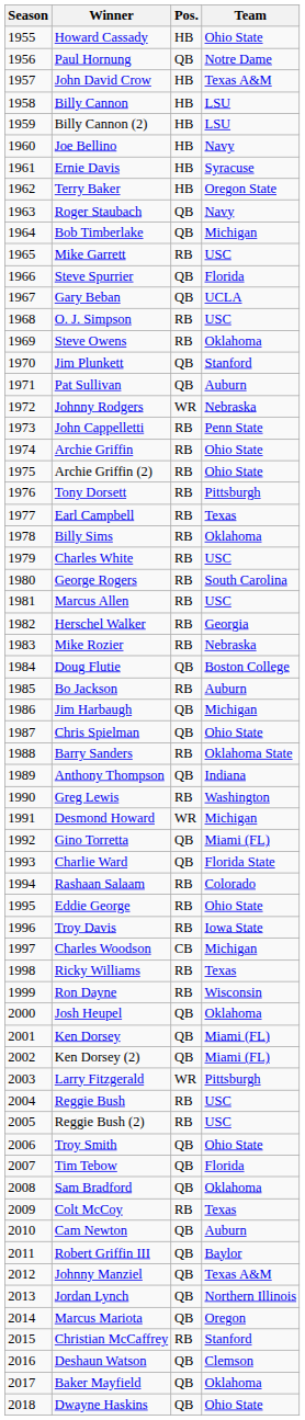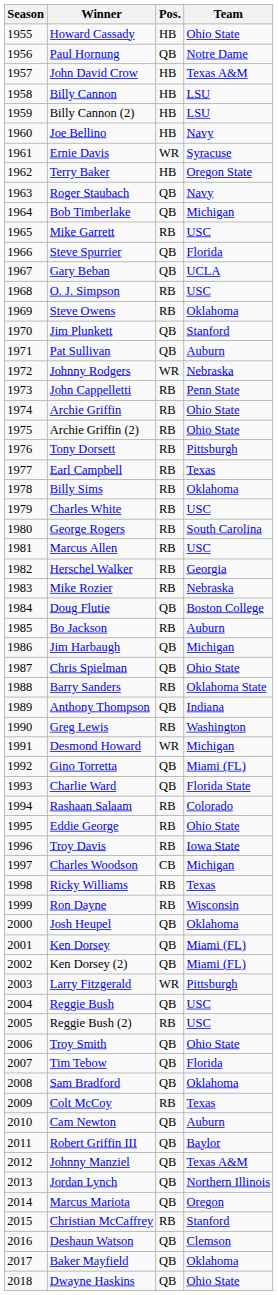Ernie Davis | Pos.: HB -> WR
Reggie Bush | Pos.: RB -> QB
